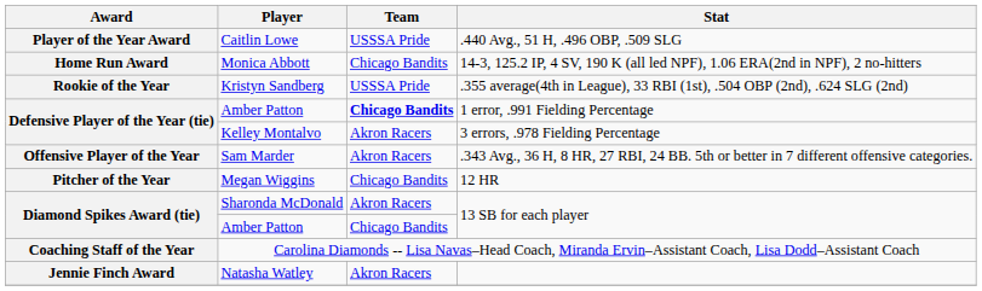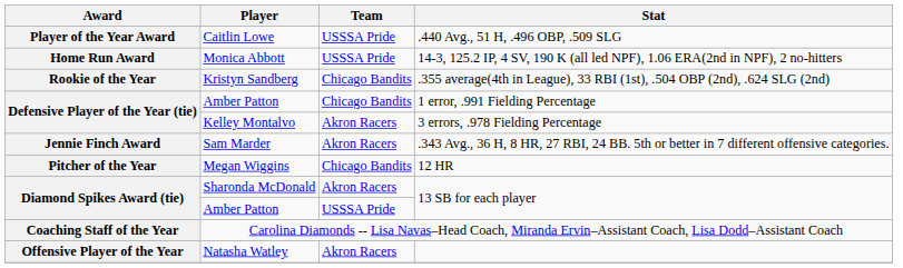Monica Abbott | Team: Chicago Bandits -> USSSA Pride
Kristyn Sandberg | Team: USSSA Pride -> Chicago Bandits
Amber Patton / 1 error, .991 Fielding Percentage | Team: bold -> normal
Sam Marder | Award: Offensive Player of the Year -> Jennie Finch Award
Amber Patton / 13 SB for each player | Team: Chicago Bandits -> USSSA Pride
Natasha Watley | Award: Jennie Finch Award -> Offensive Player of the Year
